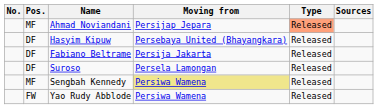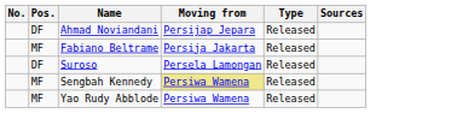Ahmad Noviandani | Pos.: MF -> DF
Ahmad Noviandani | Type: lightsalmon background -> no background
- row: DF | Hasyim Kipuw | Persebaya United (Bhayangkara) | Released
Fabiano Beltrame | Pos.: DF -> MF
Yao Rudy Abblode | Pos.: FW -> MF
